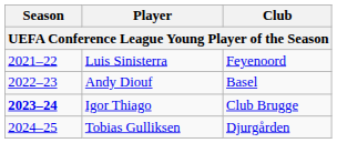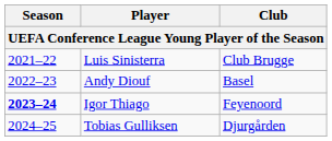Luis Sinisterra | Club: Feyenoord -> Club Brugge
Igor Thiago | Club: Club Brugge -> Feyenoord
